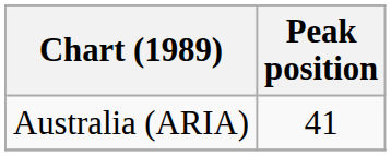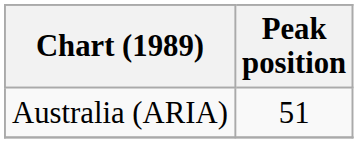Australia (ARIA) | Peak position: 41 -> 51
